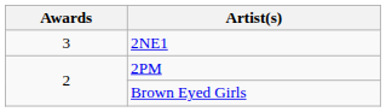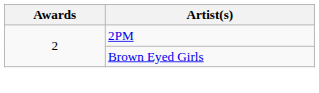- row: 3 | 2NE1
